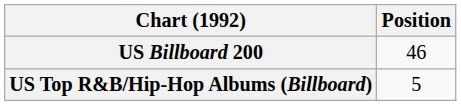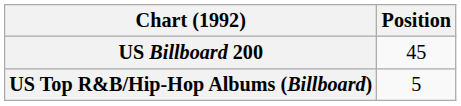US Billboard 200 | Position: 46 -> 45
